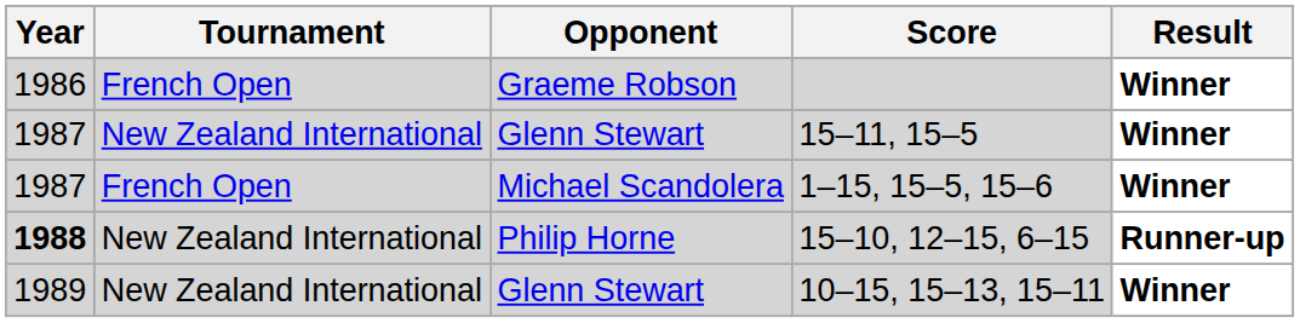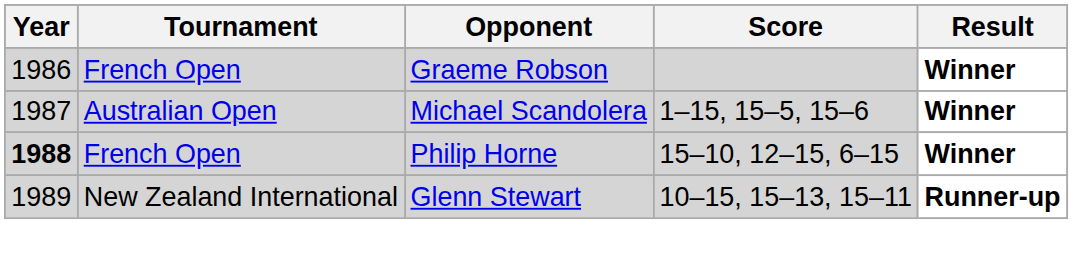- row: 1987 | New Zealand International | Glenn Stewart | 15–11, 15–5 | Winner
1–15, 15–5, 15–6 | Tournament: French Open -> Australian Open
15–10, 12–15, 6–15 | Tournament: New Zealand International -> French Open
15–10, 12–15, 6–15 | Result: Runner-up -> Winner
10–15, 15–13, 15–11 | Result: Winner -> Runner-up
